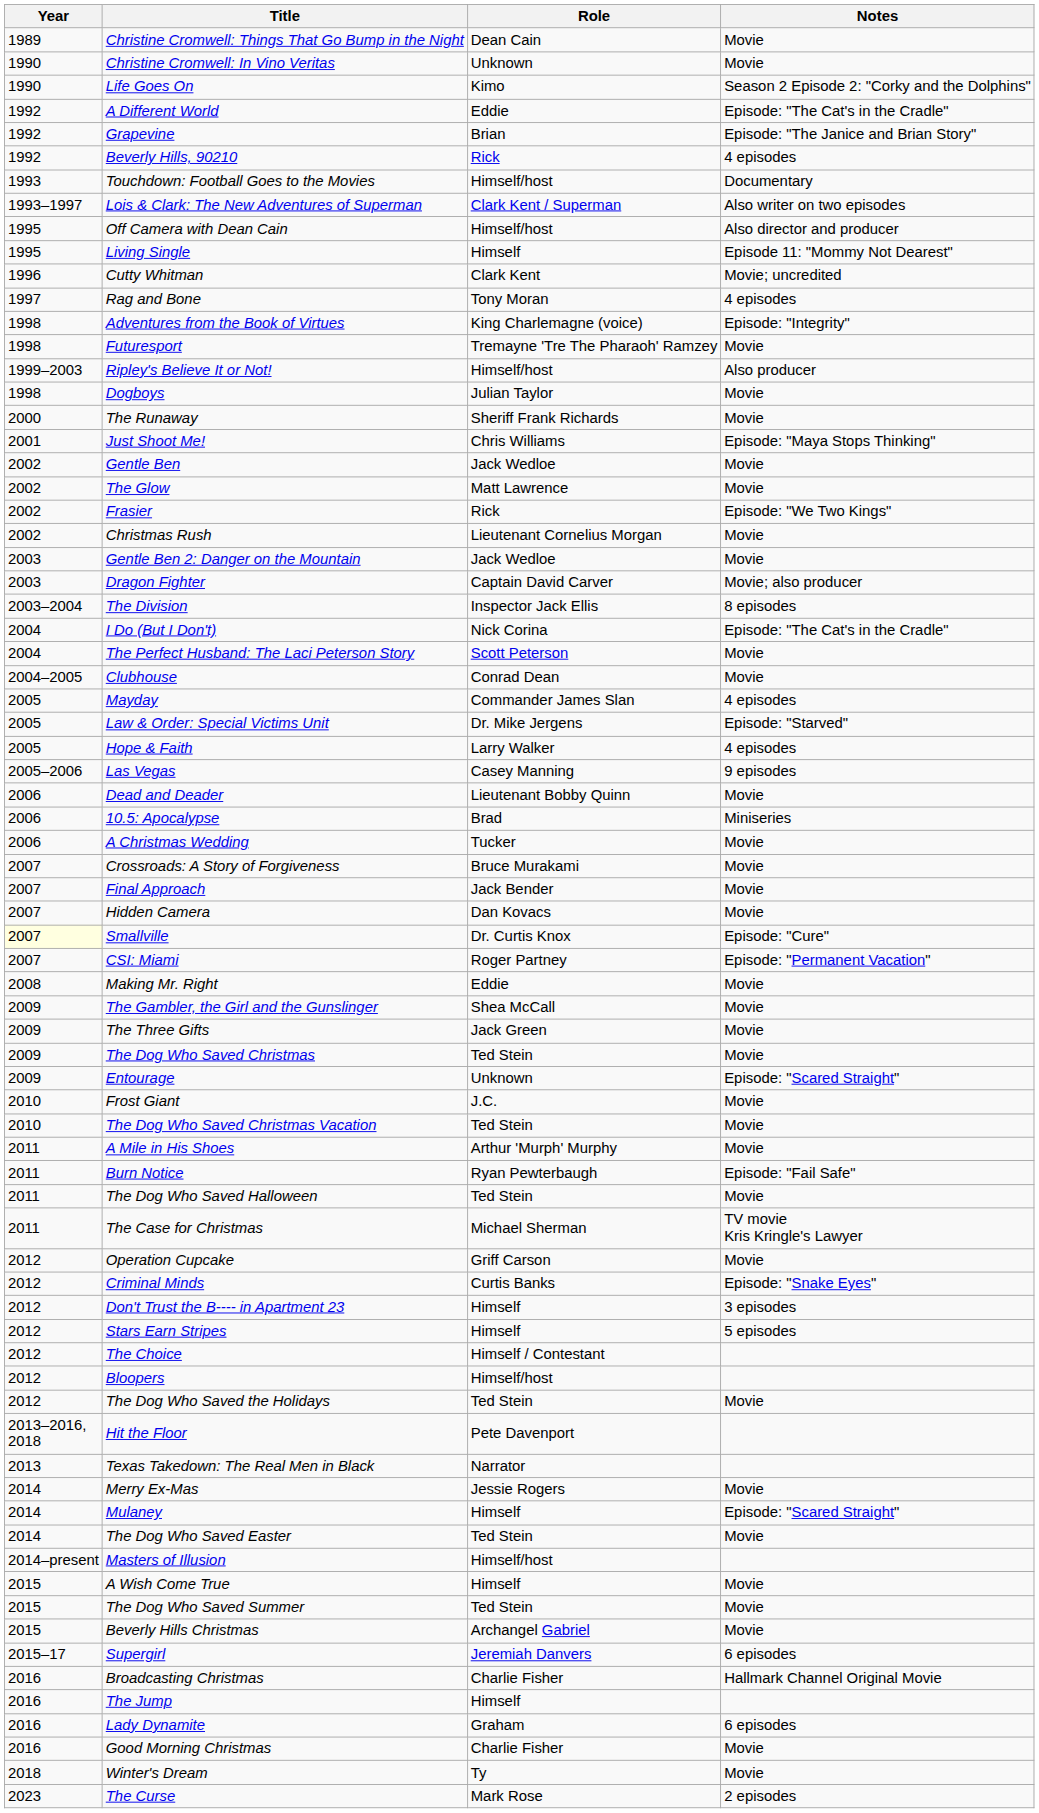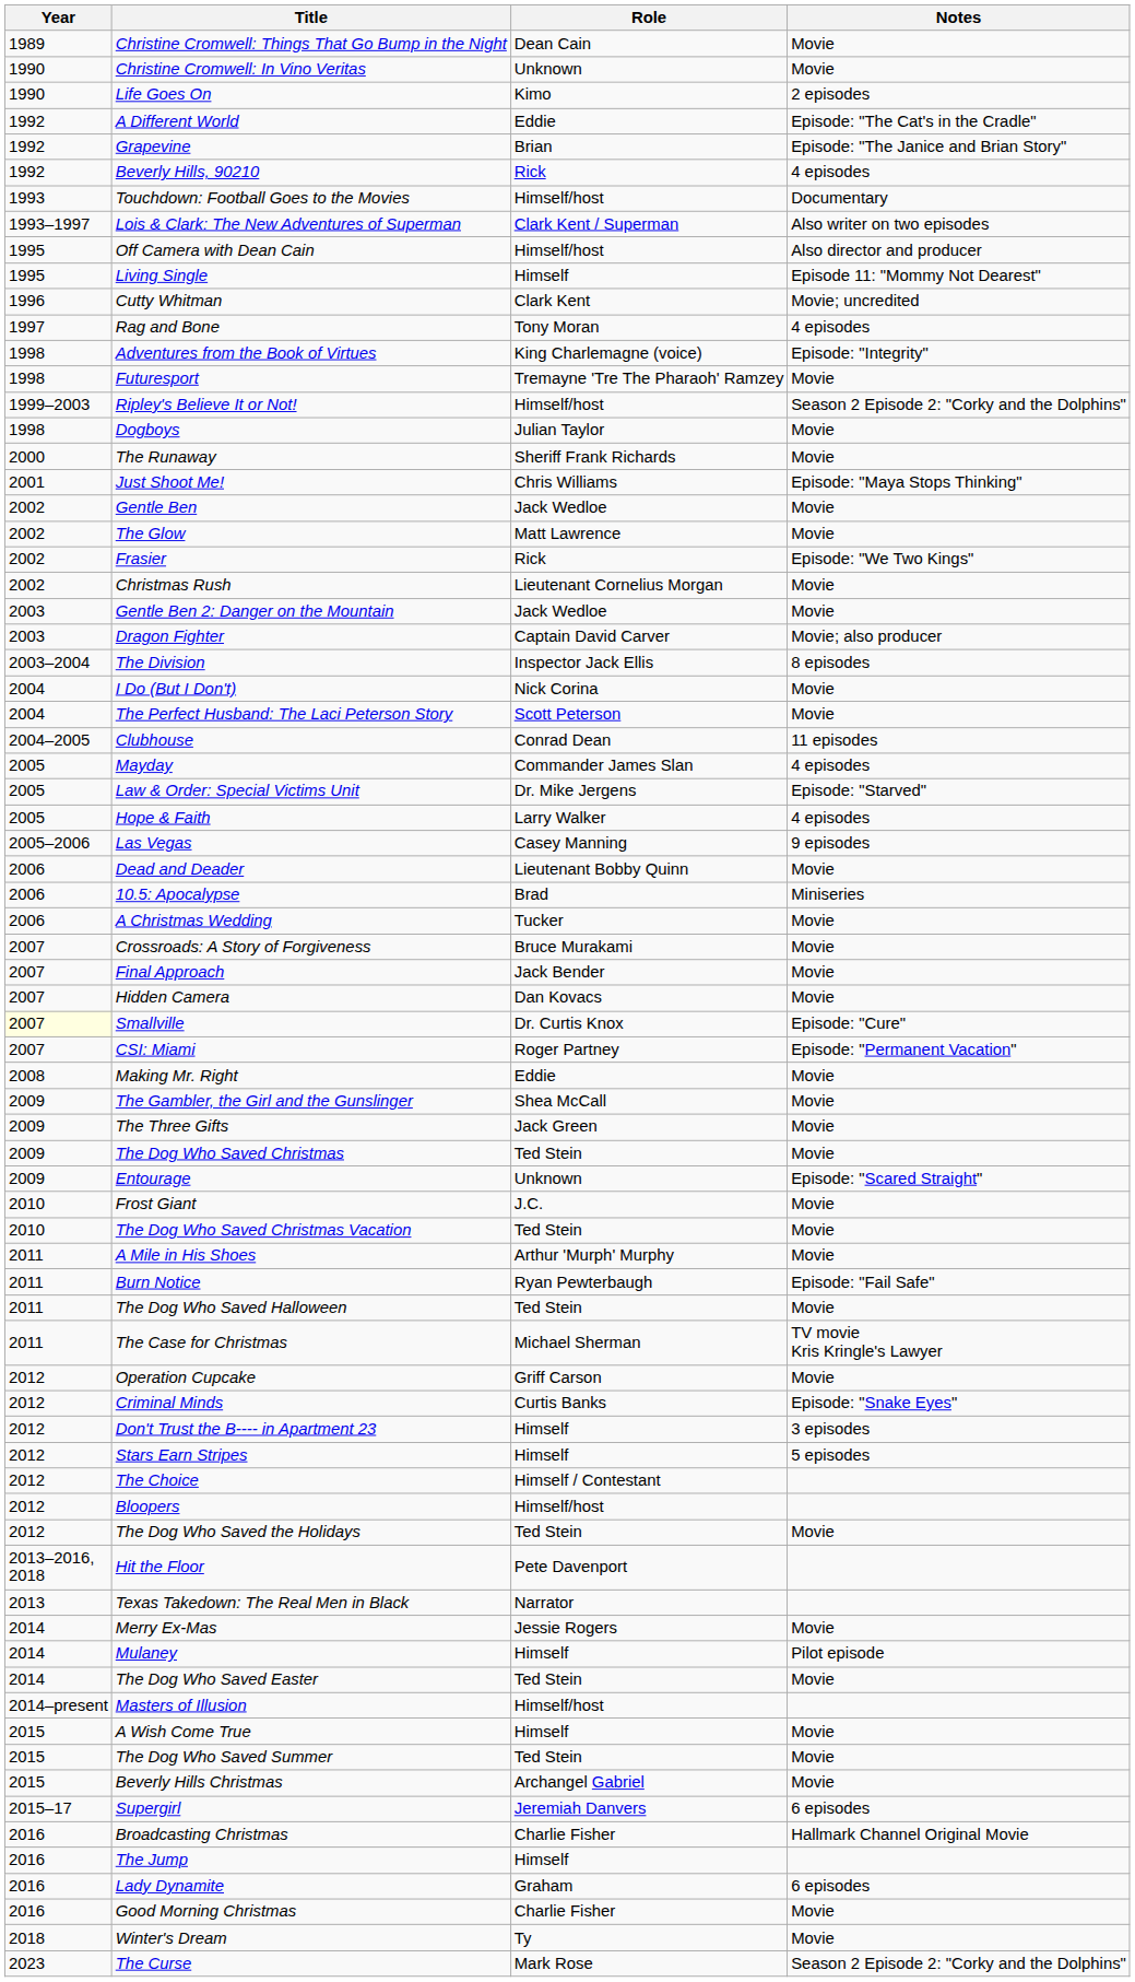Life Goes On | Notes: Season 2 Episode 2: "Corky and the Dolphins" -> 2 episodes
Ripley's Believe It or Not! | Notes: Also producer -> Season 2 Episode 2: "Corky and the Dolphins"
I Do (But I Don't) | Notes: Episode: "The Cat's in the Cradle" -> Movie
Clubhouse | Notes: Movie -> 11 episodes
Mulaney | Notes: Episode: "Scared Straight" -> Pilot episode
The Curse | Notes: 2 episodes -> Season 2 Episode 2: "Corky and the Dolphins"
